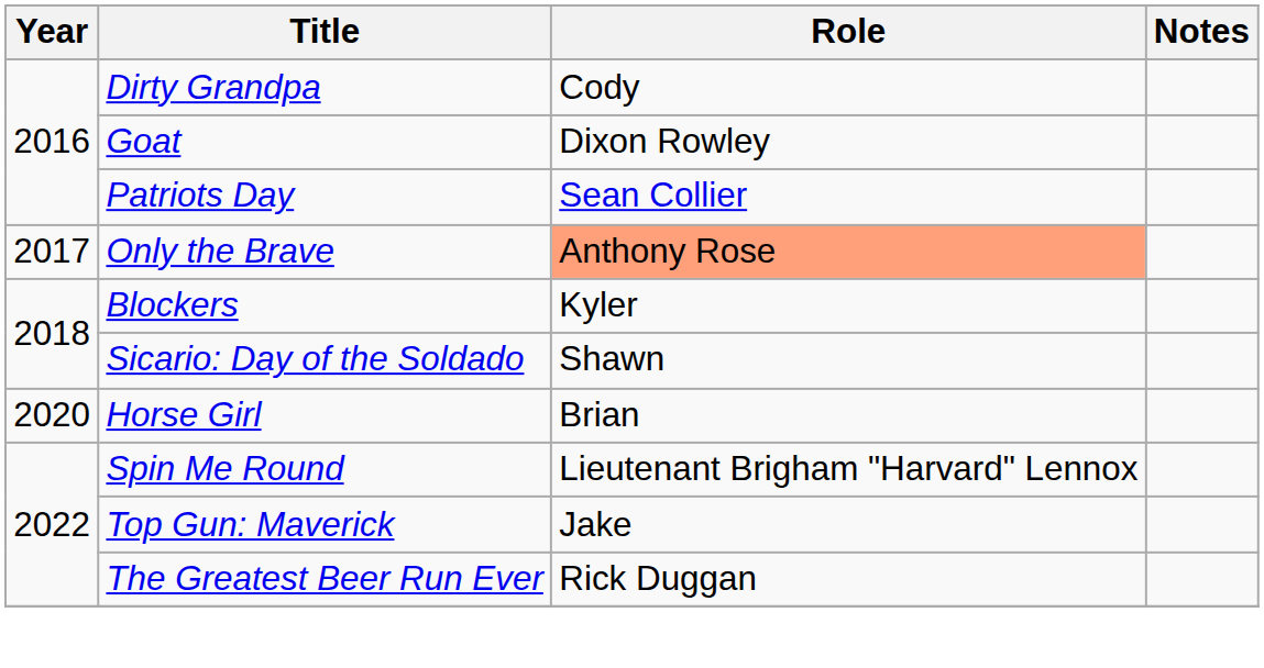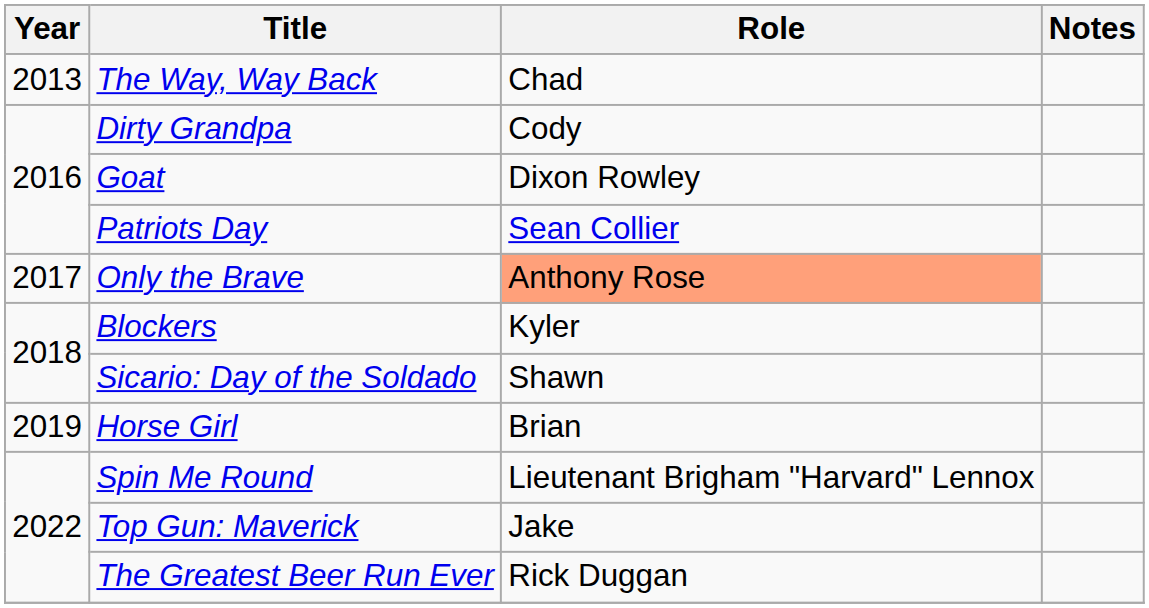+ row: 2013 | The Way, Way Back | Chad
Horse Girl | Year: 2020 -> 2019
